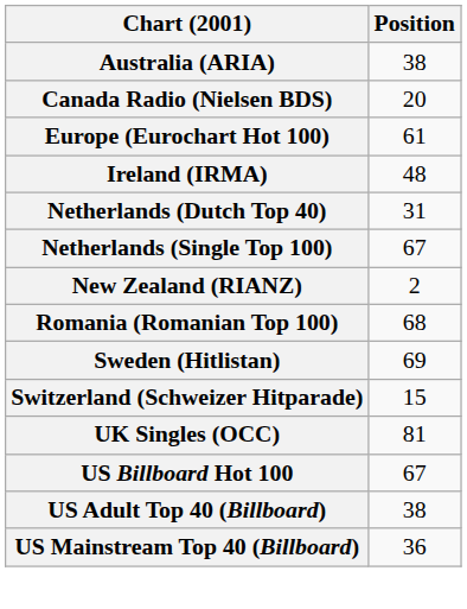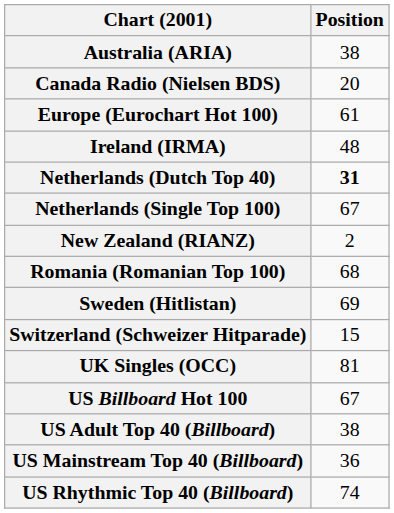Netherlands (Dutch Top 40) | Position: normal -> bold
+ row: US Rhythmic Top 40 (Billboard) | 74
